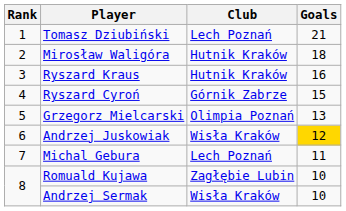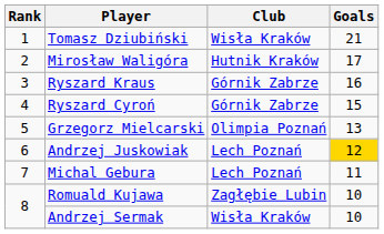Tomasz Dziubiński | Club: Lech Poznań -> Wisła Kraków
Mirosław Waligóra | Goals: 18 -> 17
Ryszard Kraus | Club: Hutnik Kraków -> Górnik Zabrze
Andrzej Juskowiak | Club: Wisła Kraków -> Lech Poznań
